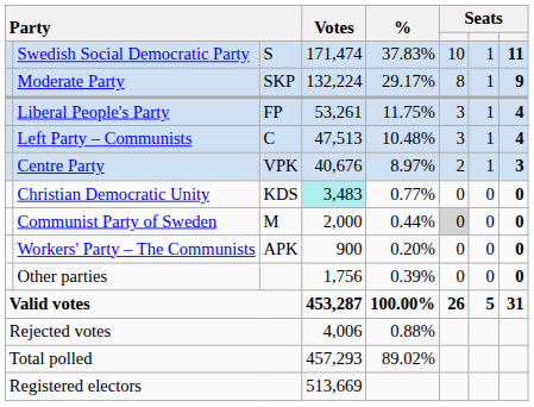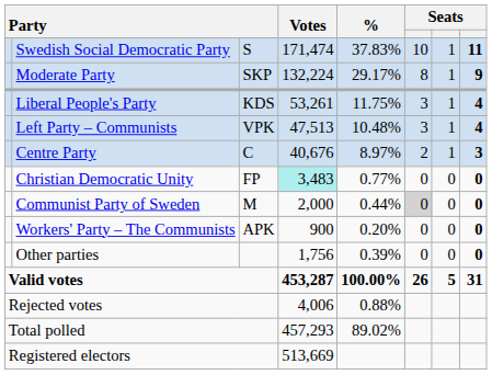Liberal People's Party | column 3: FP -> KDS
Left Party – Communists | column 3: C -> VPK
Centre Party | column 3: VPK -> C
Christian Democratic Unity | column 3: KDS -> FP
